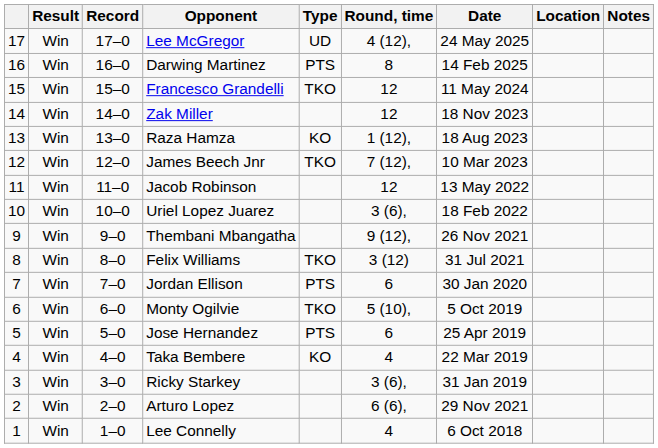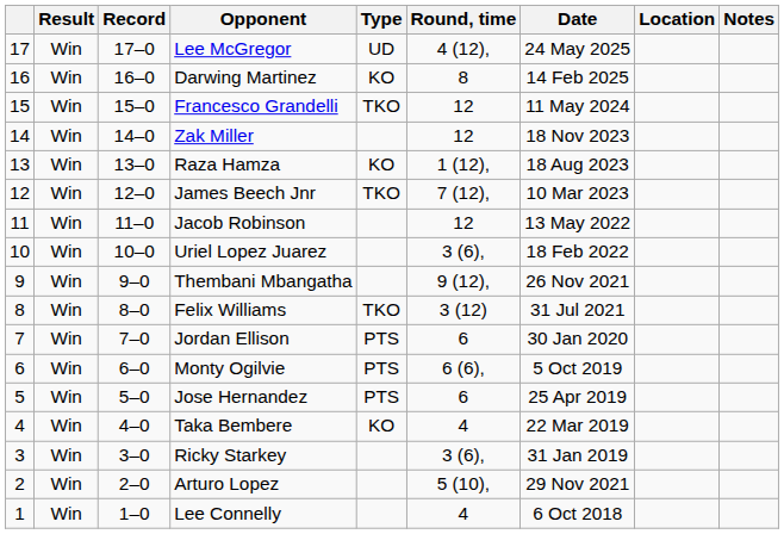Darwing Martinez | Type: PTS -> KO
Monty Ogilvie | Type: TKO -> PTS
Monty Ogilvie | Round, time: 5 (10), -> 6 (6),
Arturo Lopez | Round, time: 6 (6), -> 5 (10),
